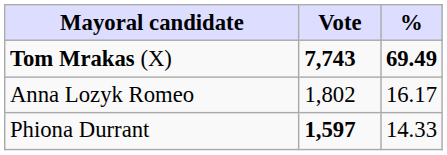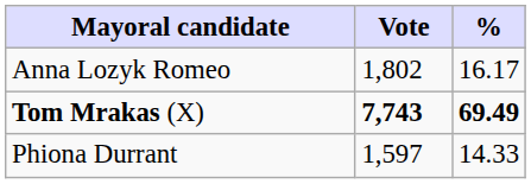rows swapped: Tom Mrakas (X) <-> Anna Lozyk Romeo
Phiona Durrant | Vote: bold -> normal
